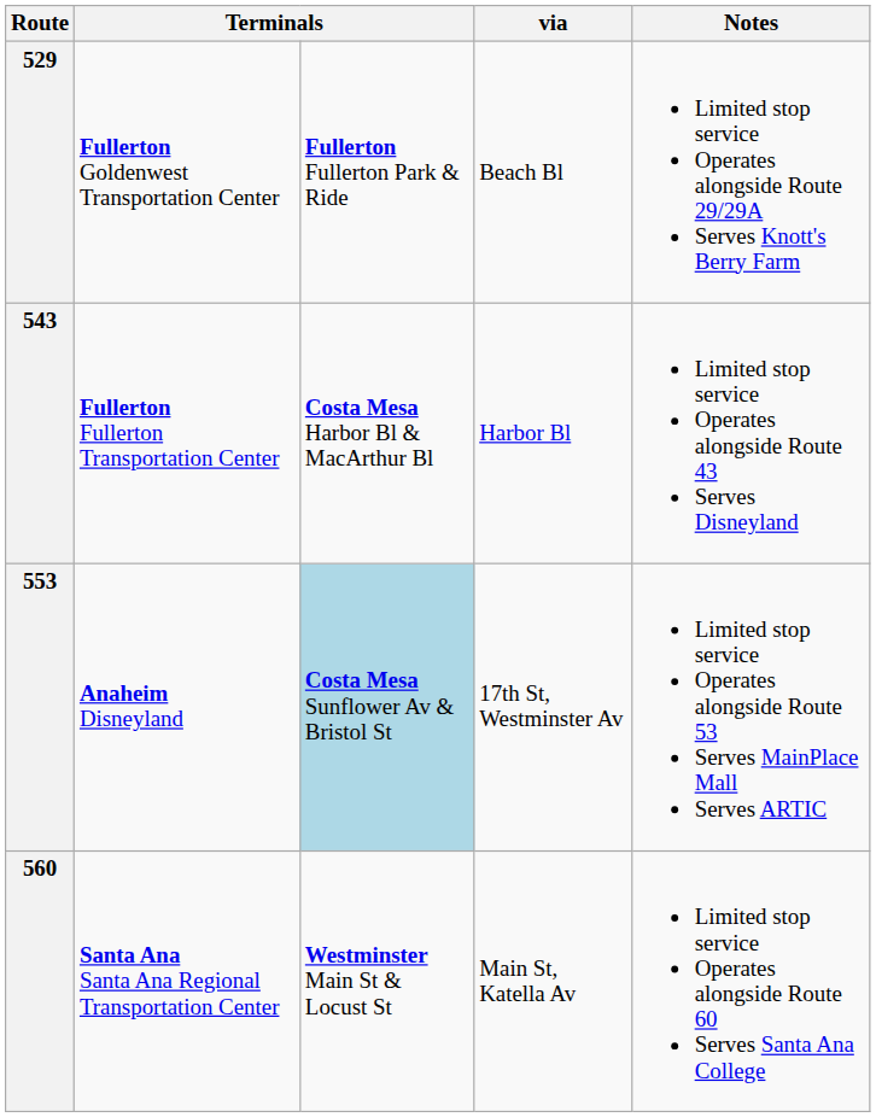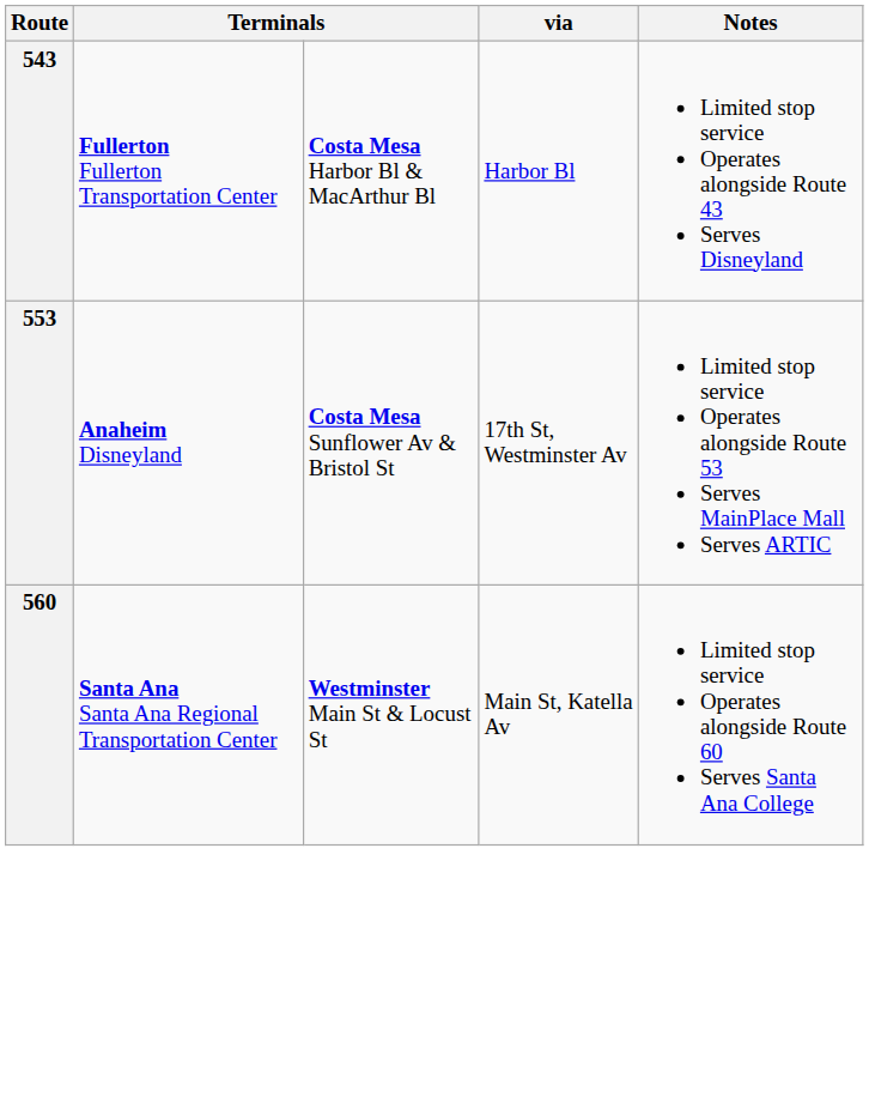- row: 529 | Fullerton Goldenwest Transportation Center | Fullerton Fullerton Park & Ride | Beach Bl | Limited stop service Operates alongside Route 29/29A Serves Knott's Berry Farm
553 | column 3: lightblue background -> no background
